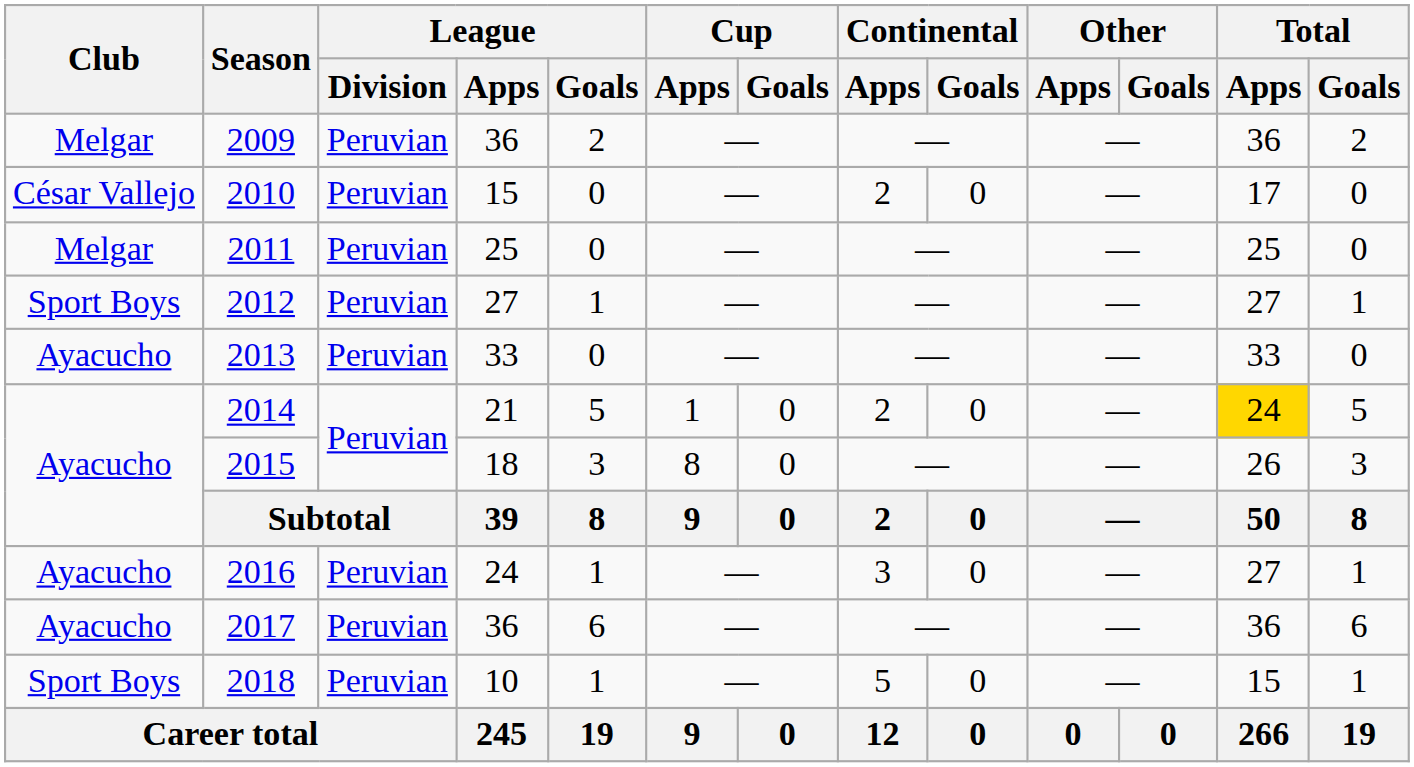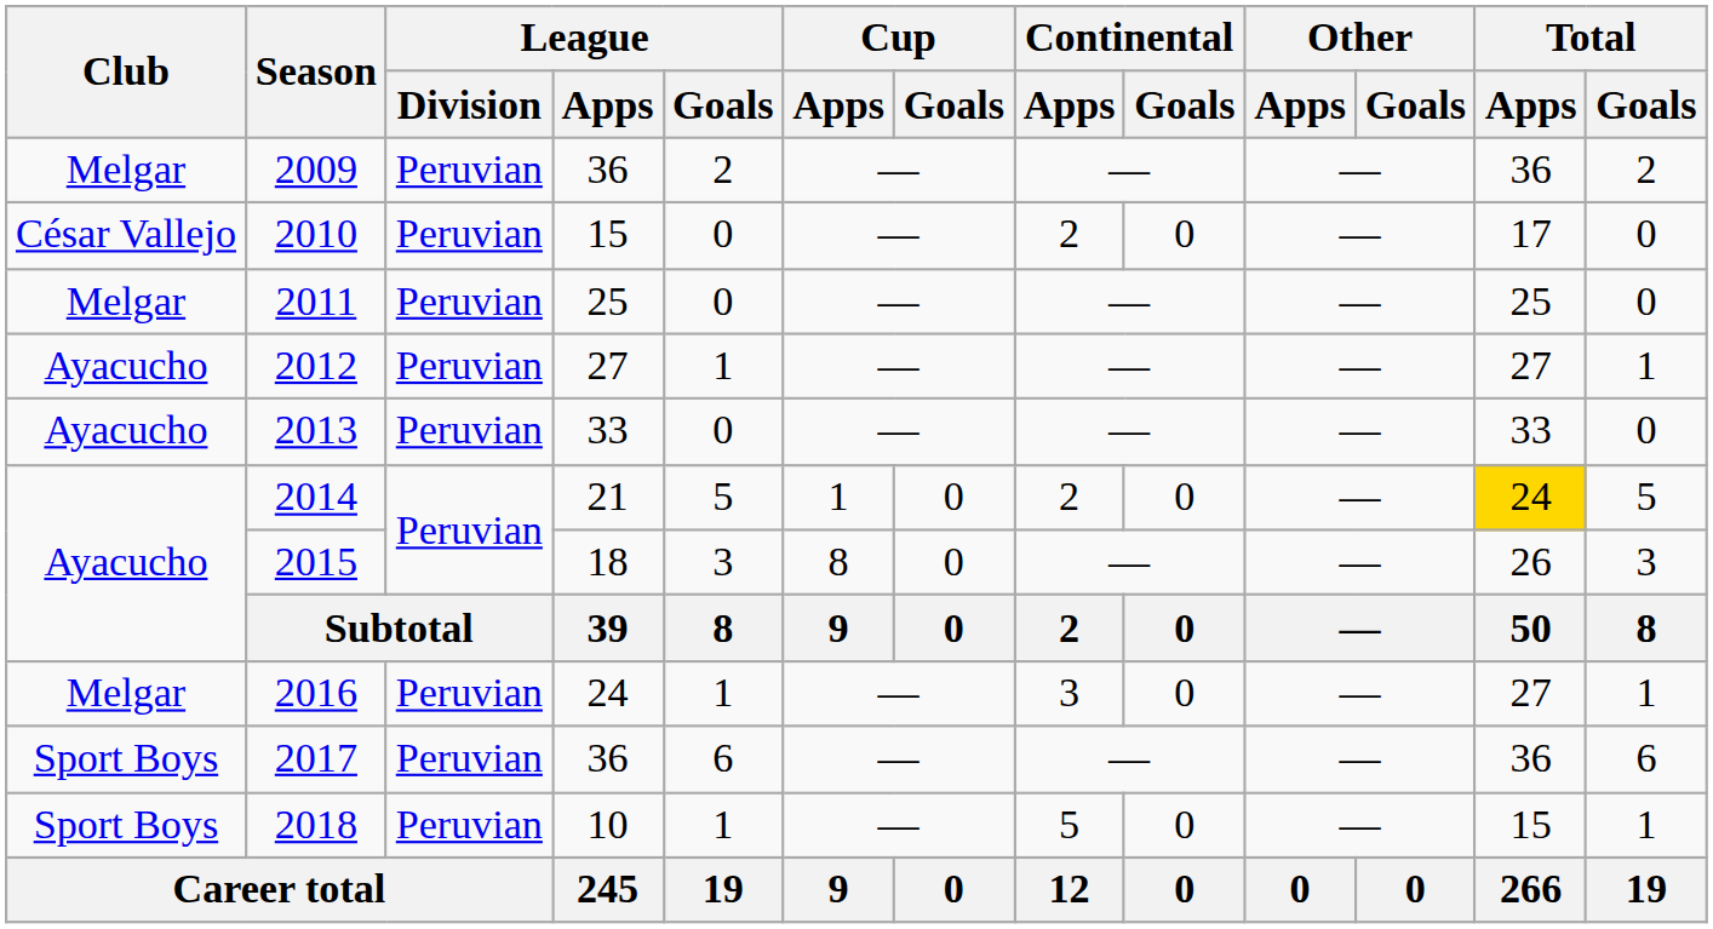2012 | Club: Sport Boys -> Ayacucho
2016 | Club: Ayacucho -> Melgar
2017 | Club: Ayacucho -> Sport Boys
